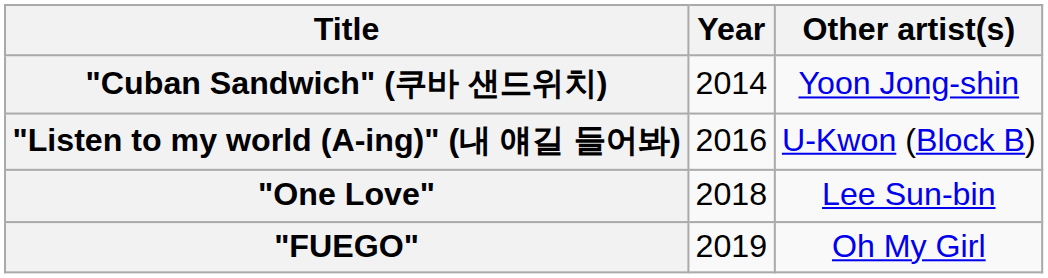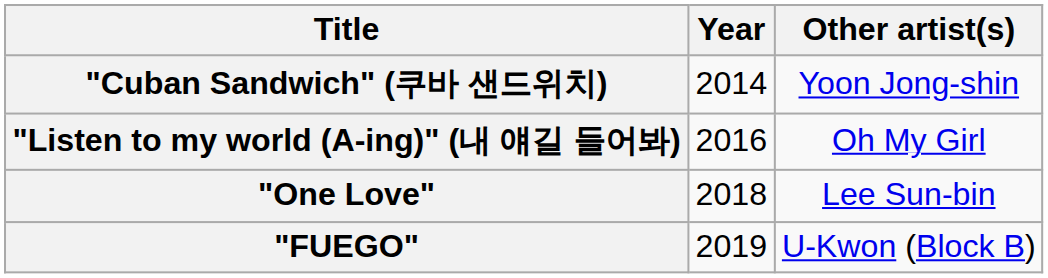"Listen to my world (A-ing)" (내 얘길 들어봐) | Other artist(s): U-Kwon (Block B) -> Oh My Girl
"FUEGO" | Other artist(s): Oh My Girl -> U-Kwon (Block B)
